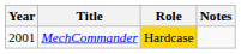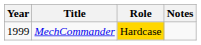MechCommander | Year: 2001 -> 1999
